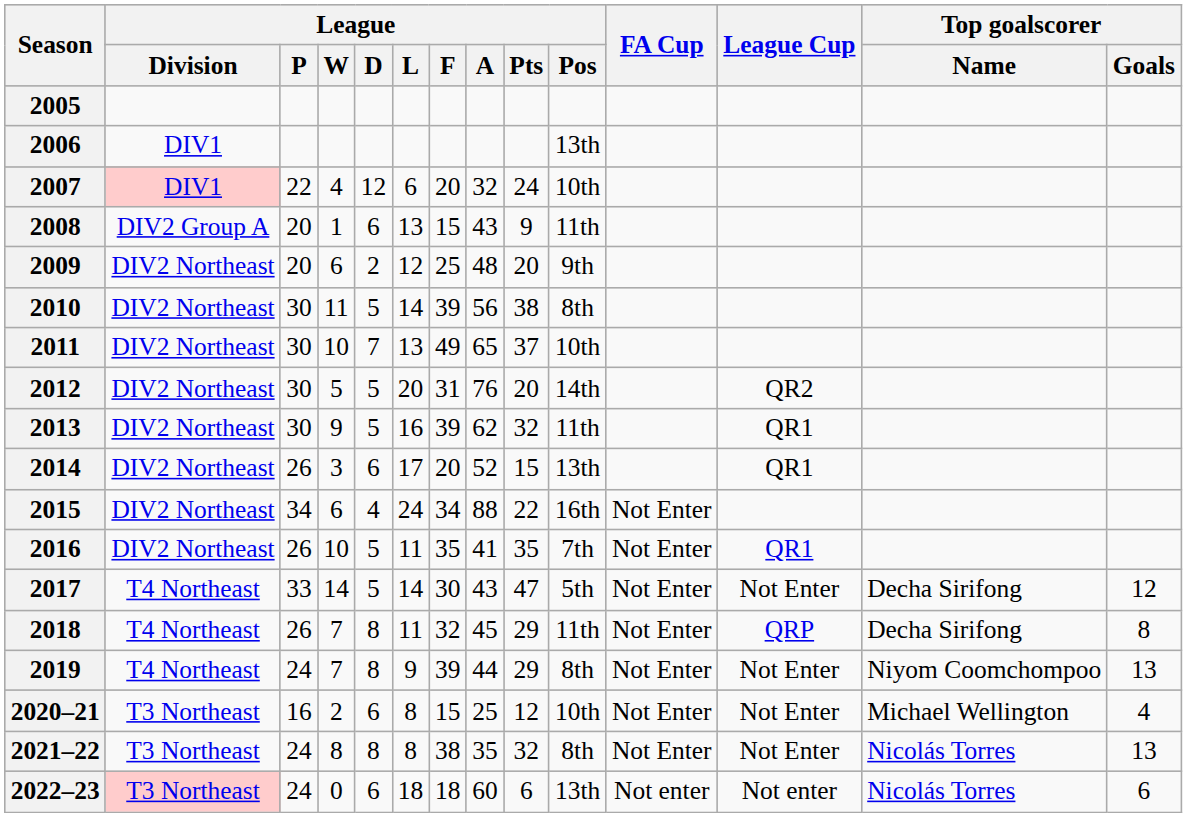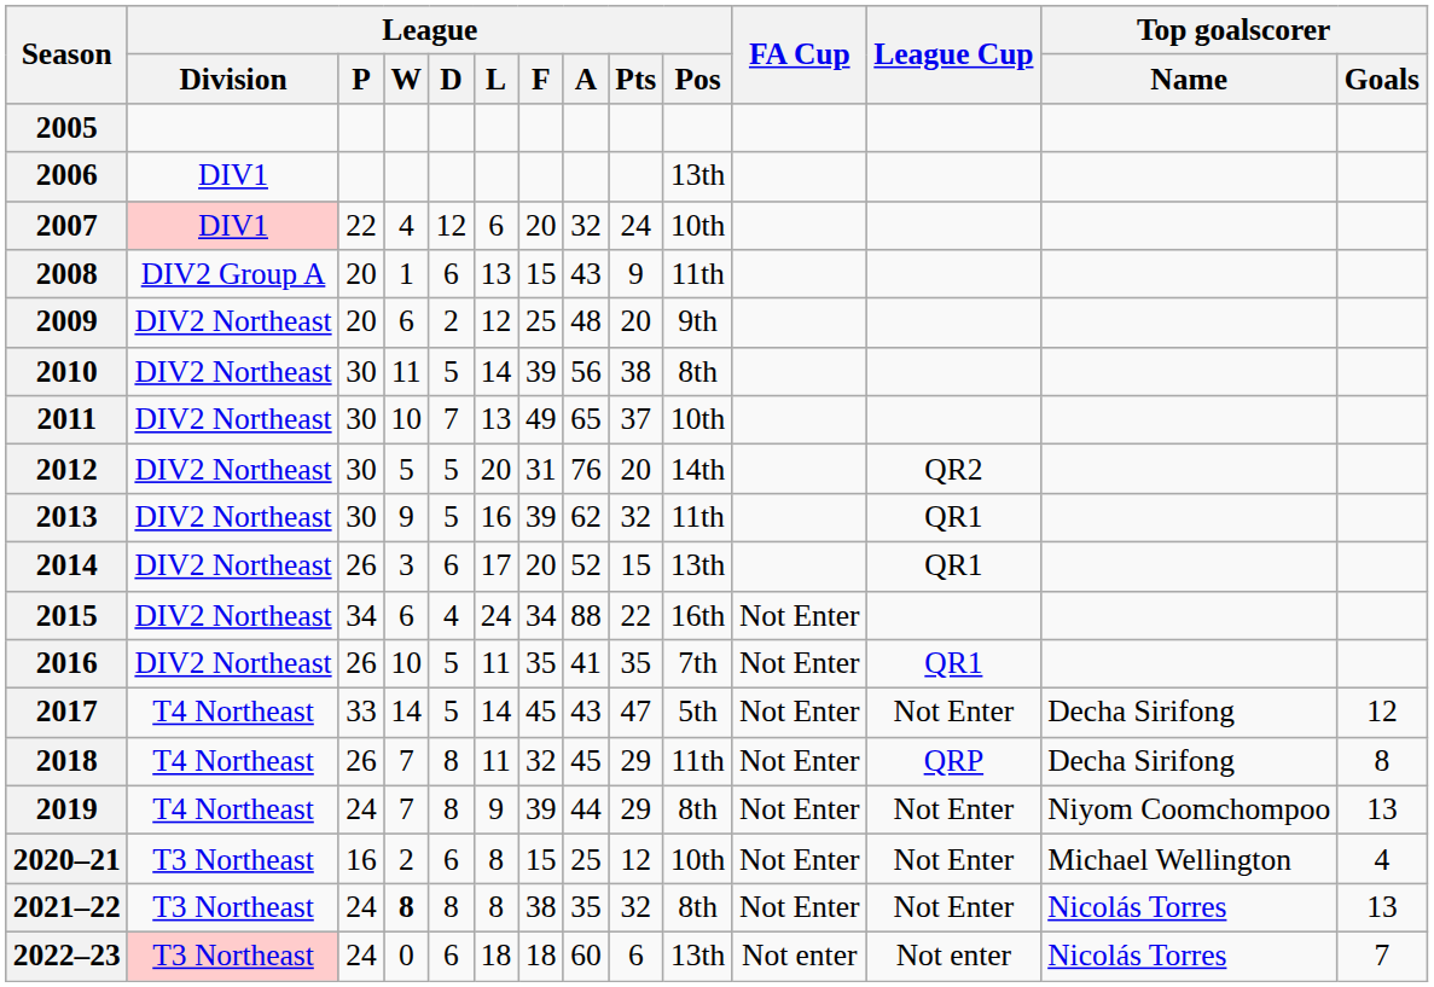2017 | League / F: 30 -> 45
2021–22 | League / W: normal -> bold
2022–23 | Top goalscorer / Goals: 6 -> 7
